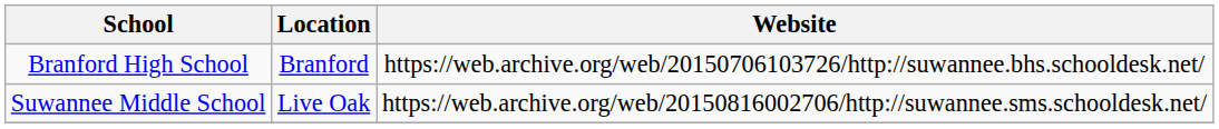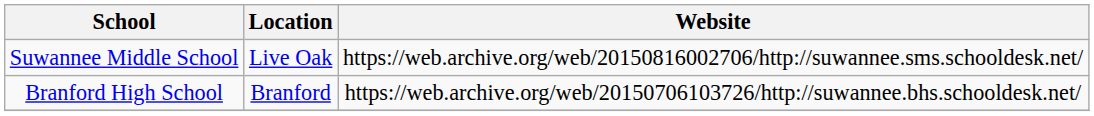rows swapped: Branford High School <-> Suwannee Middle School
